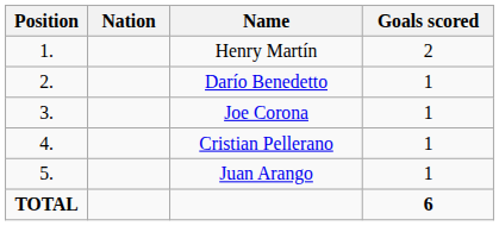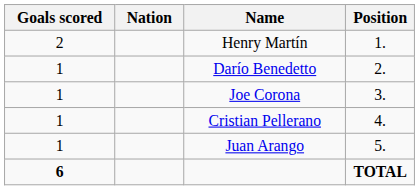columns swapped: Position <-> Goals scored
